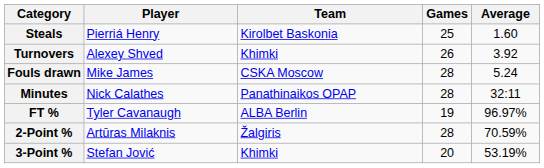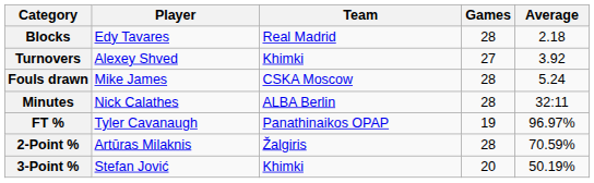- row: Steals | Pierriá Henry | Kirolbet Baskonia | 25 | 1.60
+ row: Blocks | Edy Tavares | Real Madrid | 28 | 2.18
Turnovers | Games: 26 -> 27
Minutes | Team: Panathinaikos OPAP -> ALBA Berlin
FT % | Team: ALBA Berlin -> Panathinaikos OPAP
3-Point % | Average: 53.19% -> 50.19%
